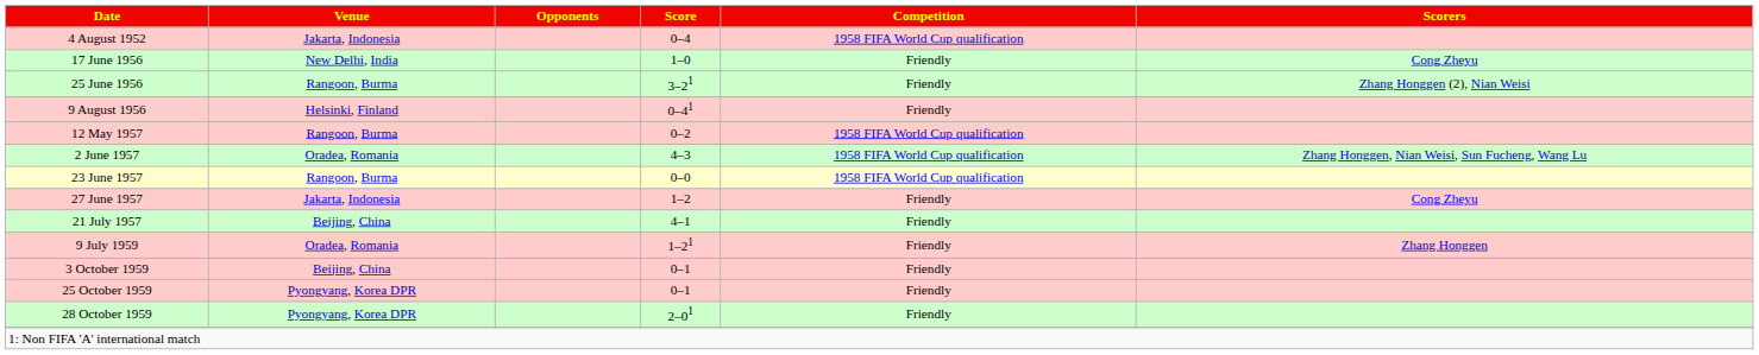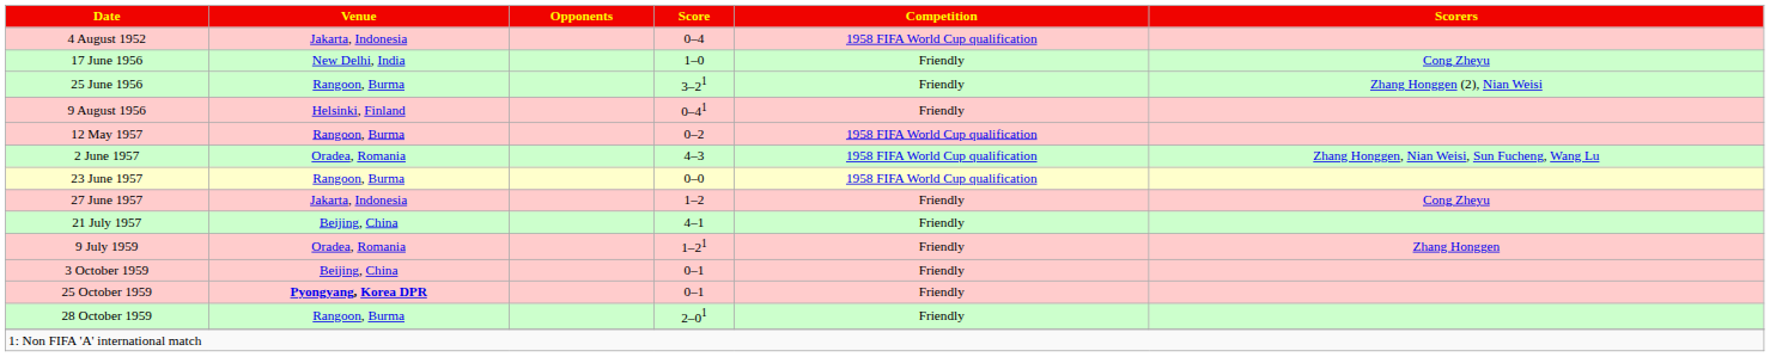25 October 1959 | Venue: normal -> bold
28 October 1959 | Venue: Pyongyang, Korea DPR -> Rangoon, Burma
